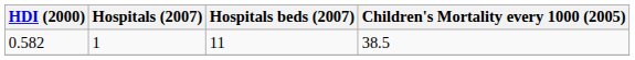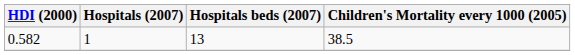0.582 | Hospitals beds (2007): 11 -> 13
